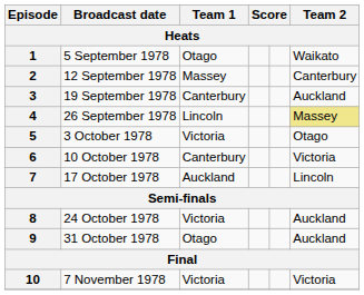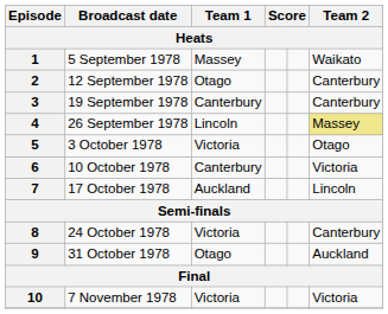1 | Team 1: Otago -> Massey
2 | Team 1: Massey -> Otago
3 | Team 2: Auckland -> Canterbury
8 | Team 2: Auckland -> Canterbury
